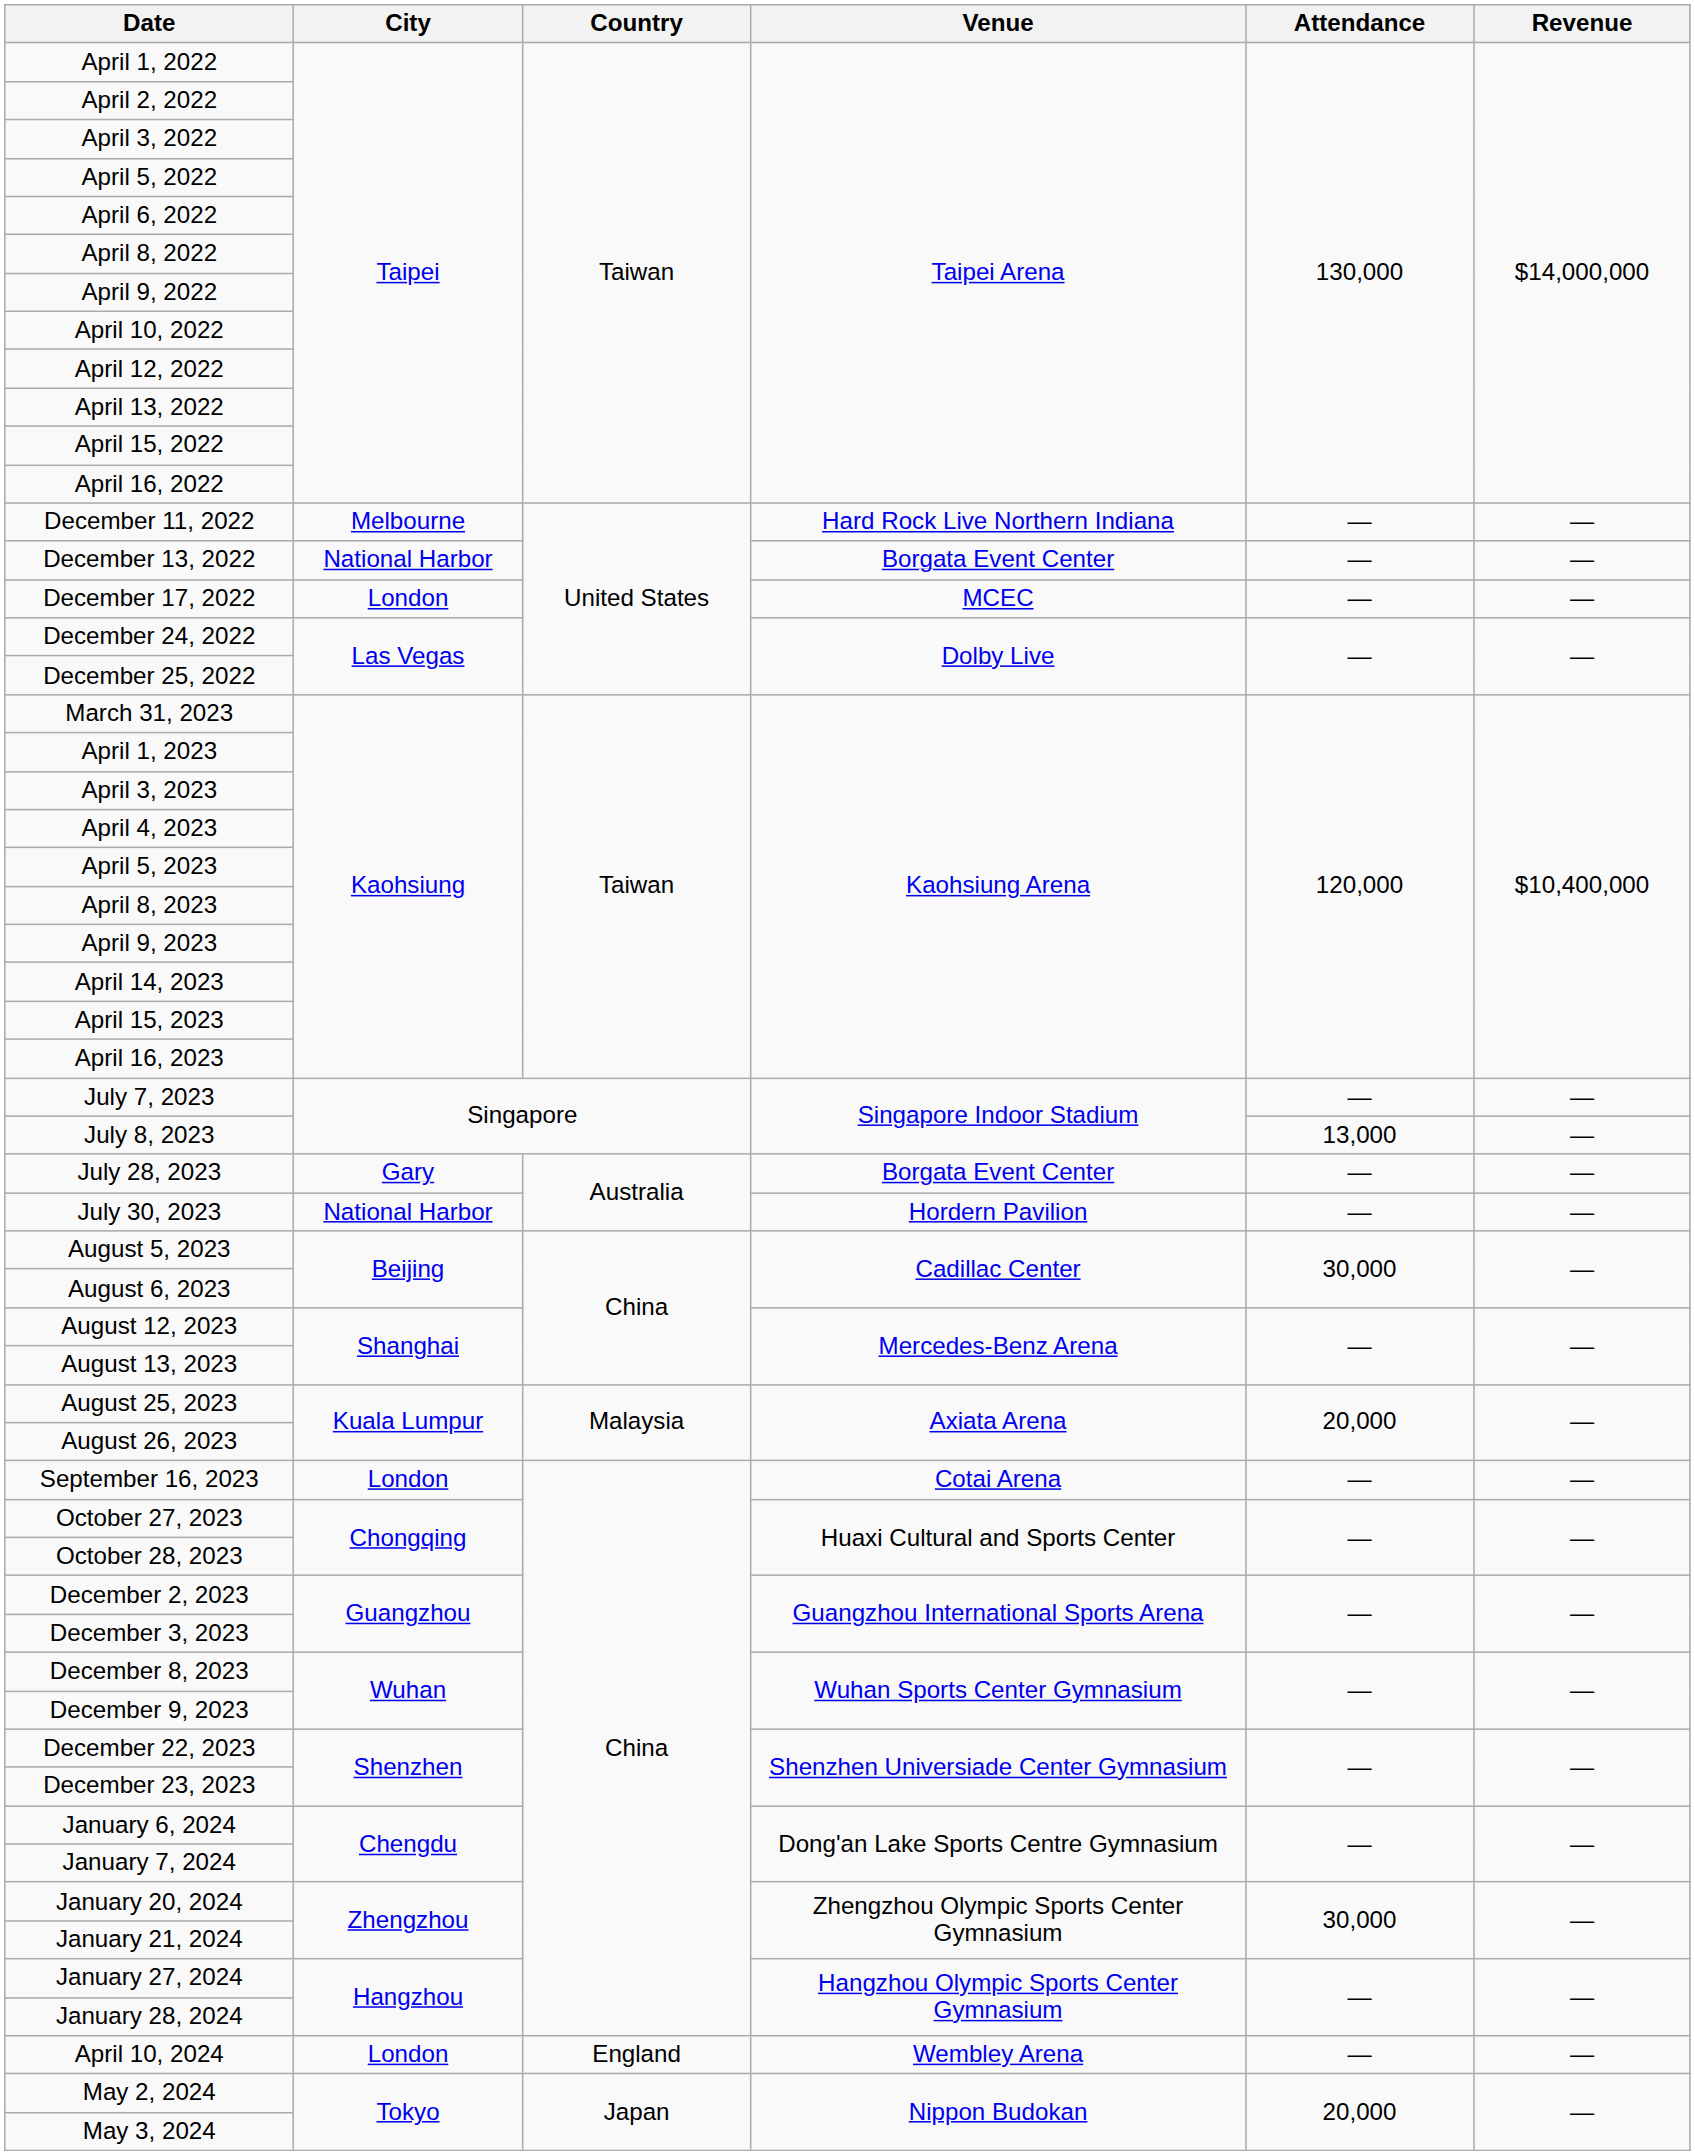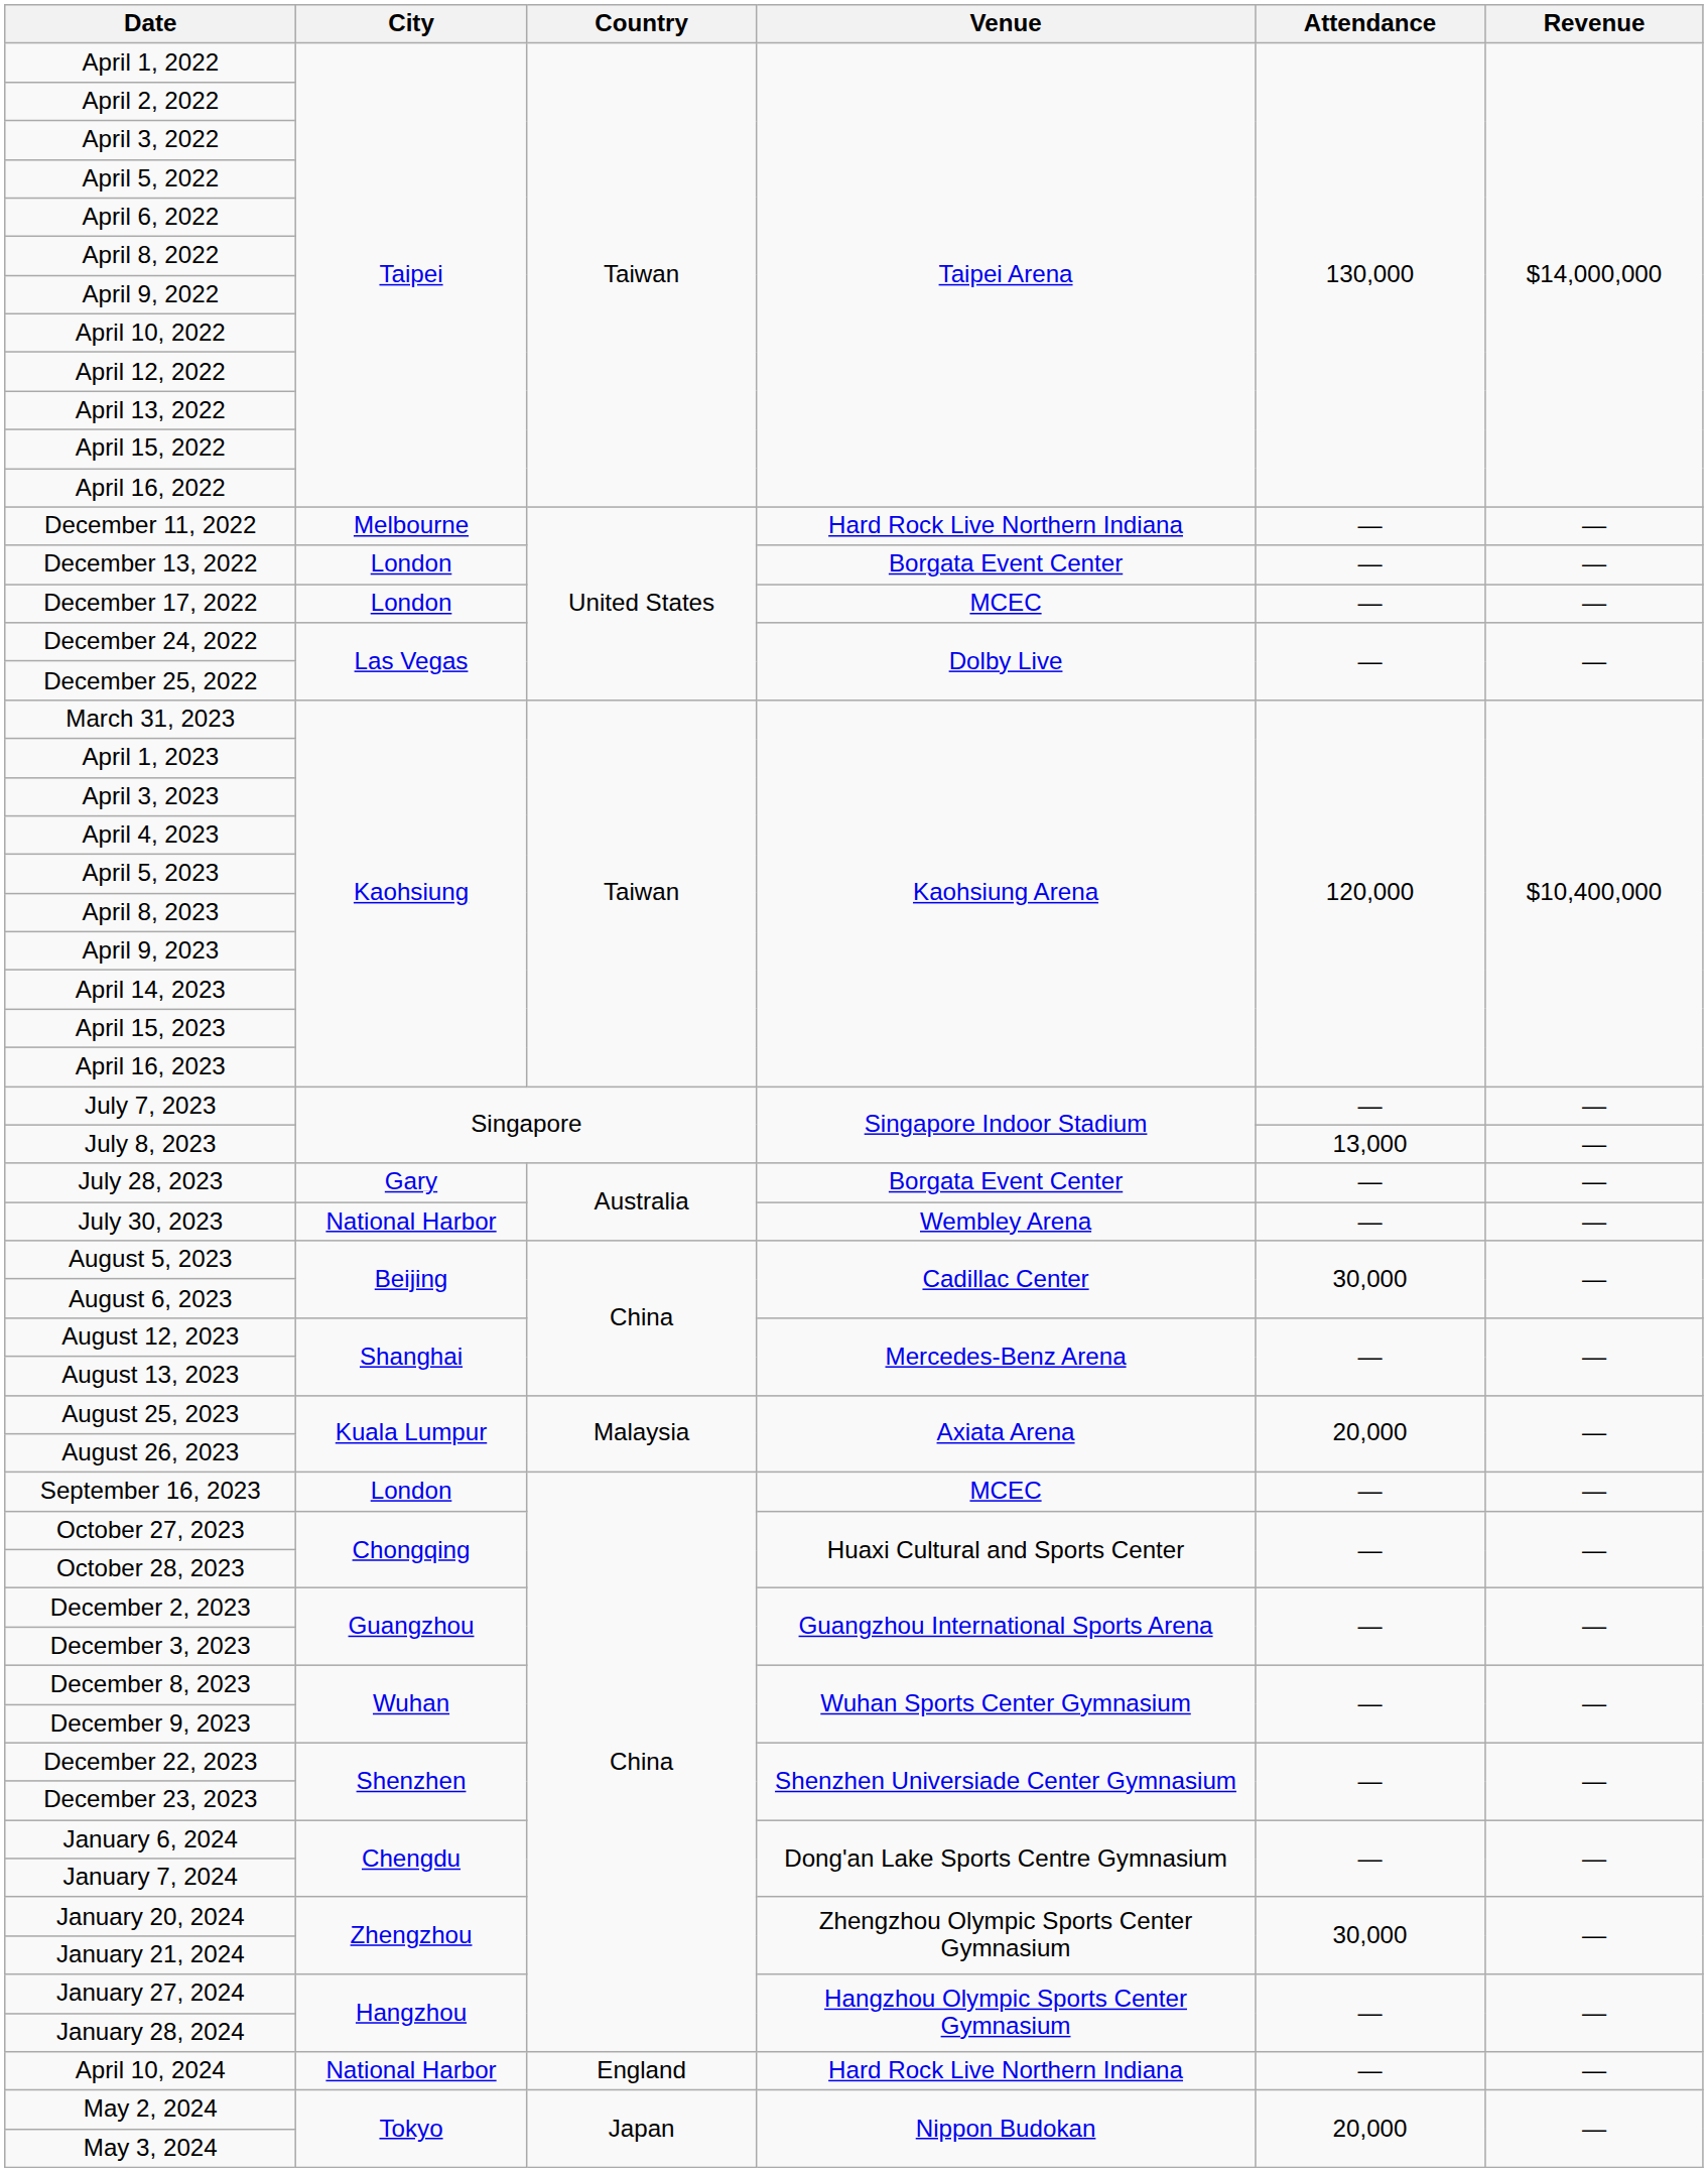December 13, 2022 | City: National Harbor -> London
July 30, 2023 | Venue: Hordern Pavilion -> Wembley Arena
September 16, 2023 | Venue: Cotai Arena -> MCEC
April 10, 2024 | City: London -> National Harbor
April 10, 2024 | Venue: Wembley Arena -> Hard Rock Live Northern Indiana
